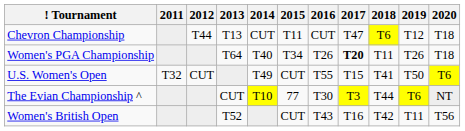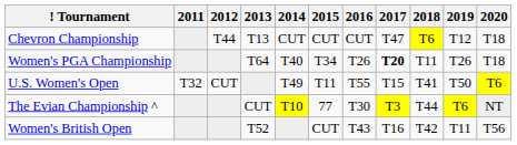Chevron Championship | 2015: T11 -> CUT
U.S. Women's Open | 2015: CUT -> T11
